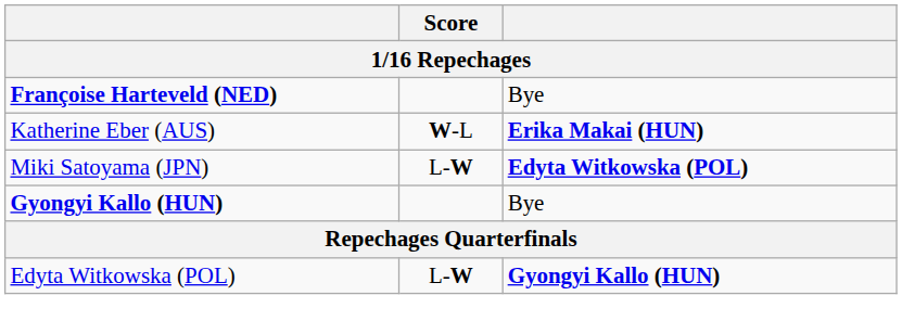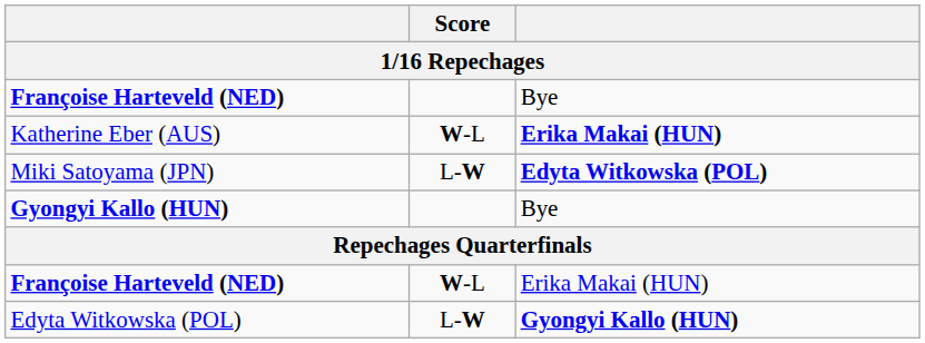+ row: Françoise Harteveld (NED) | W-L | Erika Makai (HUN)
